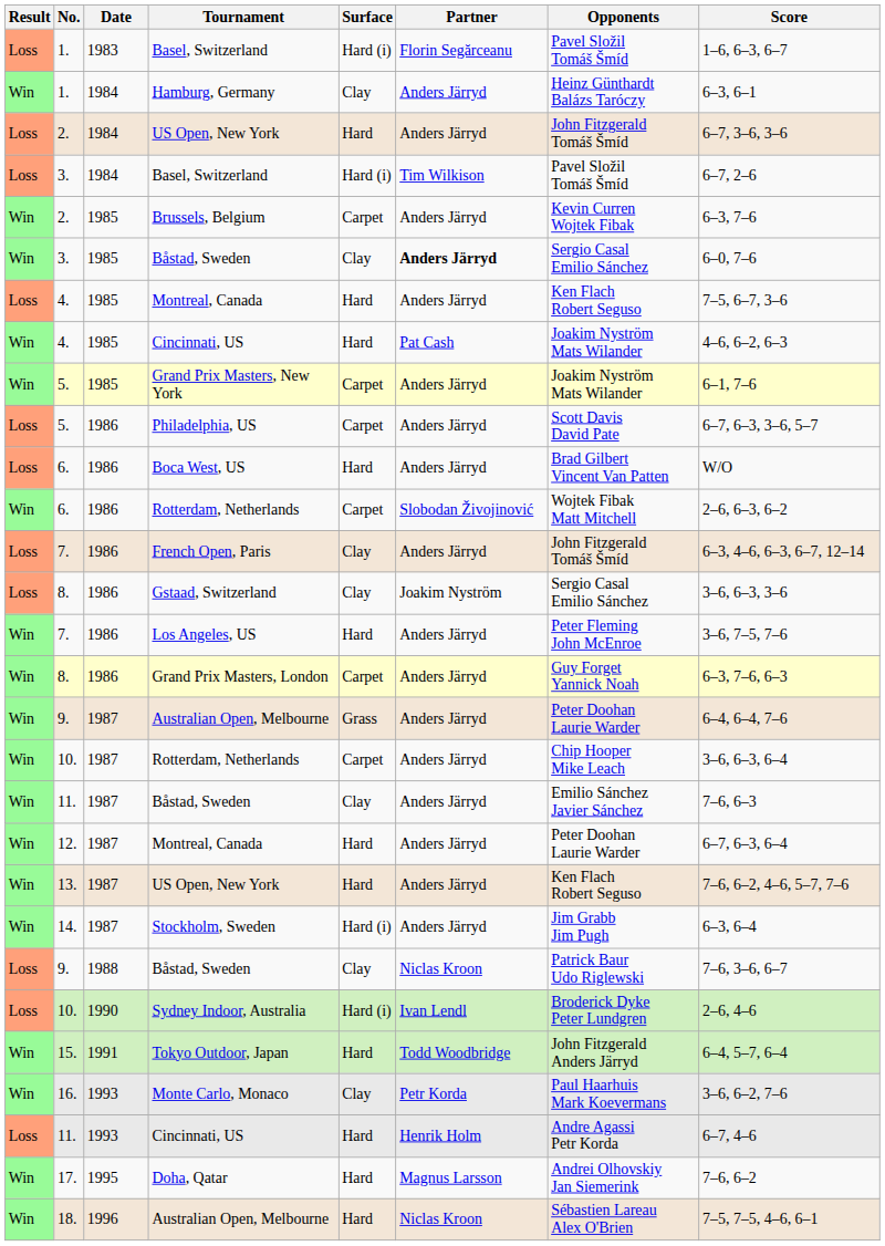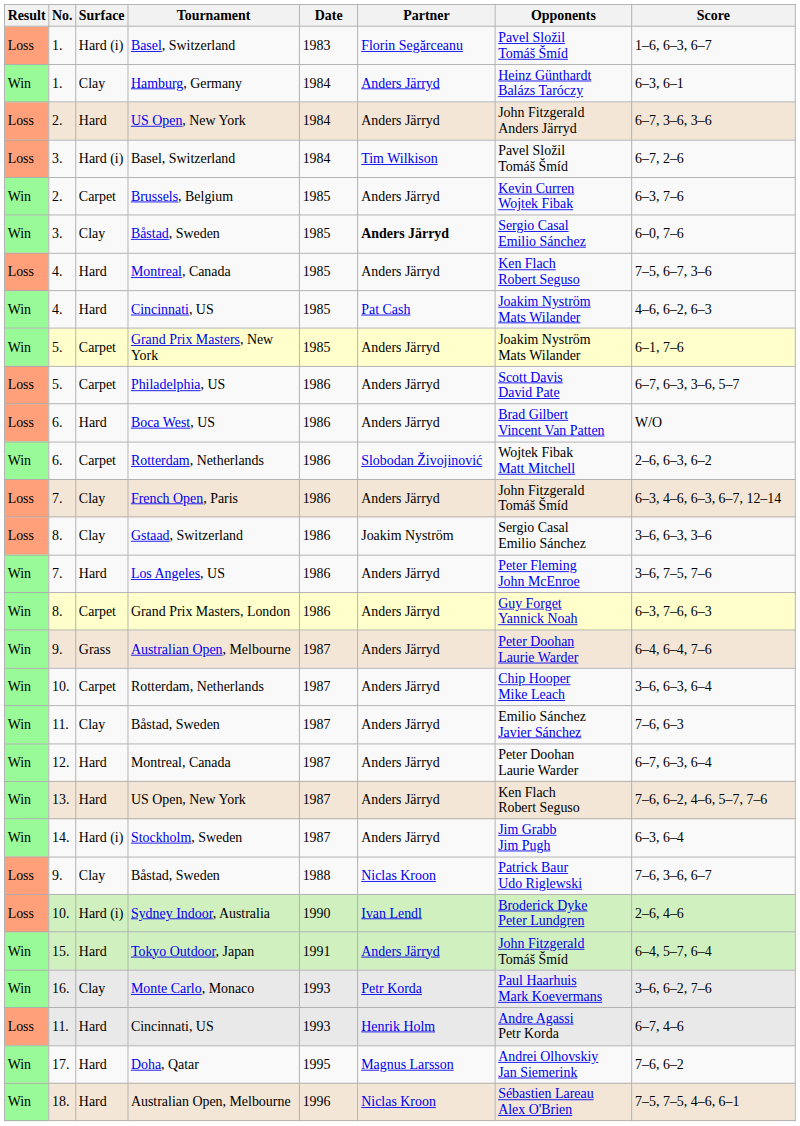columns swapped: Date <-> Surface
2. / US Open, New York | Opponents: John Fitzgerald Tomáš Šmíd -> John Fitzgerald Anders Järryd
Tokyo Outdoor, Japan | Partner: Todd Woodbridge -> Anders Järryd
Tokyo Outdoor, Japan | Opponents: John Fitzgerald Anders Järryd -> John Fitzgerald Tomáš Šmíd
